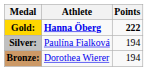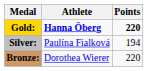Gold: | Points: 222 -> 220
Bronze: | Points: 194 -> 220
